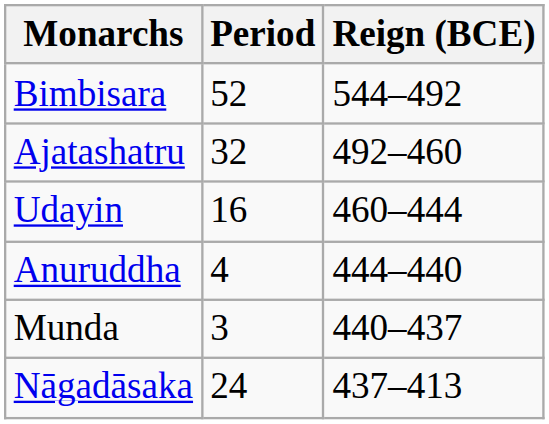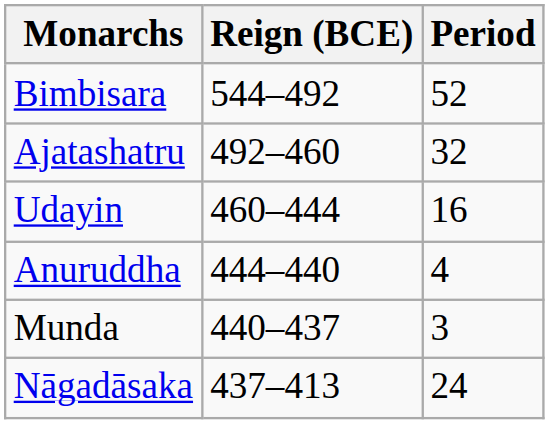columns swapped: Reign (BCE) <-> Period
